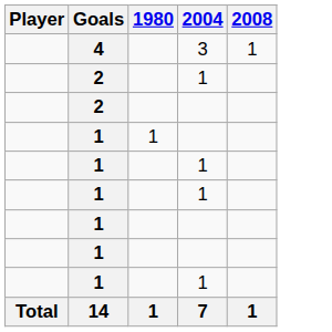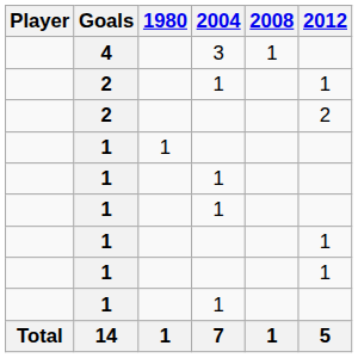+ column: 2012 | 1 | 2 | 1 | 1 | 5
